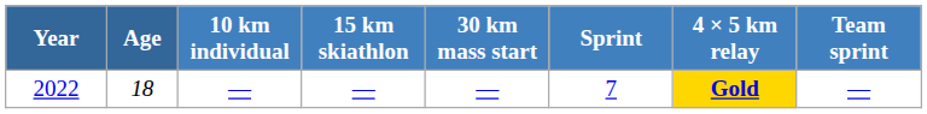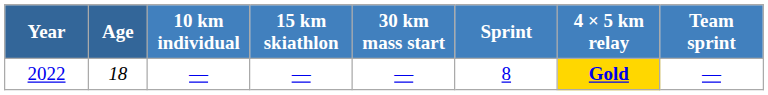2022 | Sprint: 7 -> 8
